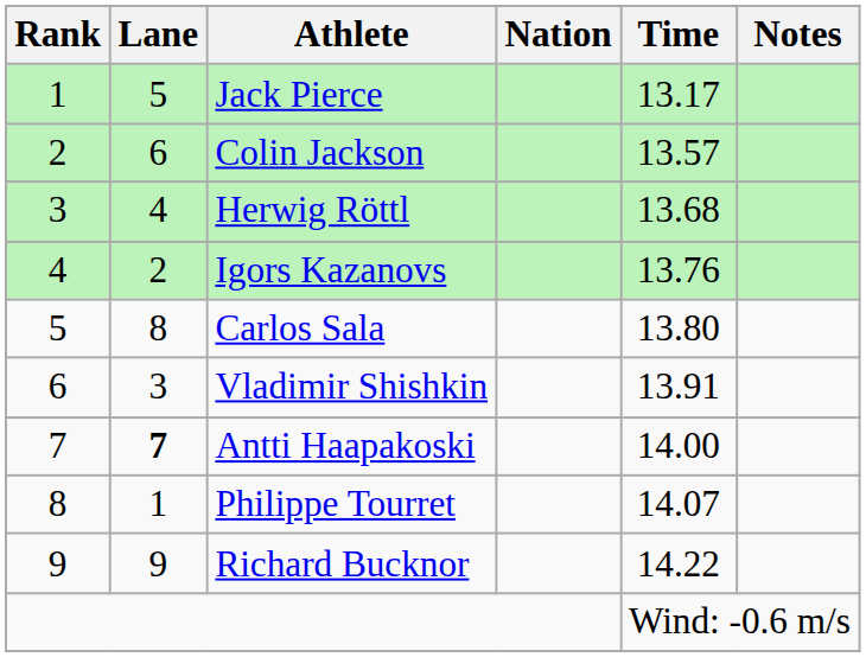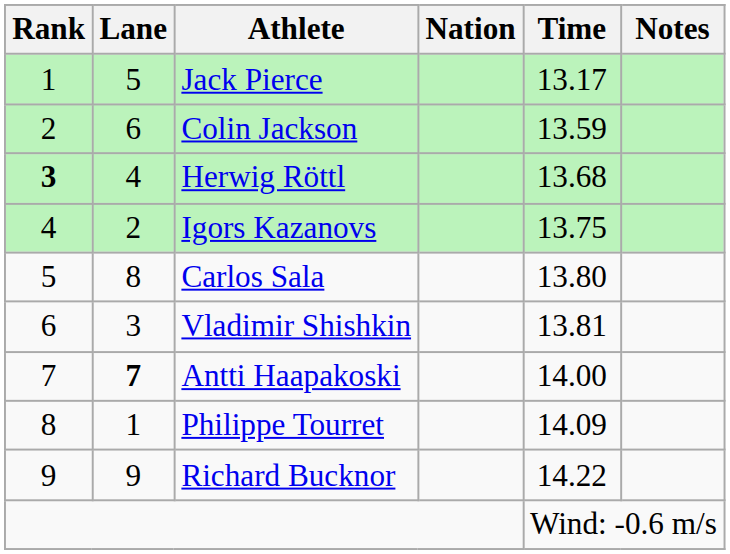Colin Jackson | Time: 13.57 -> 13.59
Herwig Röttl | Rank: normal -> bold
Igors Kazanovs | Time: 13.76 -> 13.75
Vladimir Shishkin | Time: 13.91 -> 13.81
Philippe Tourret | Time: 14.07 -> 14.09
